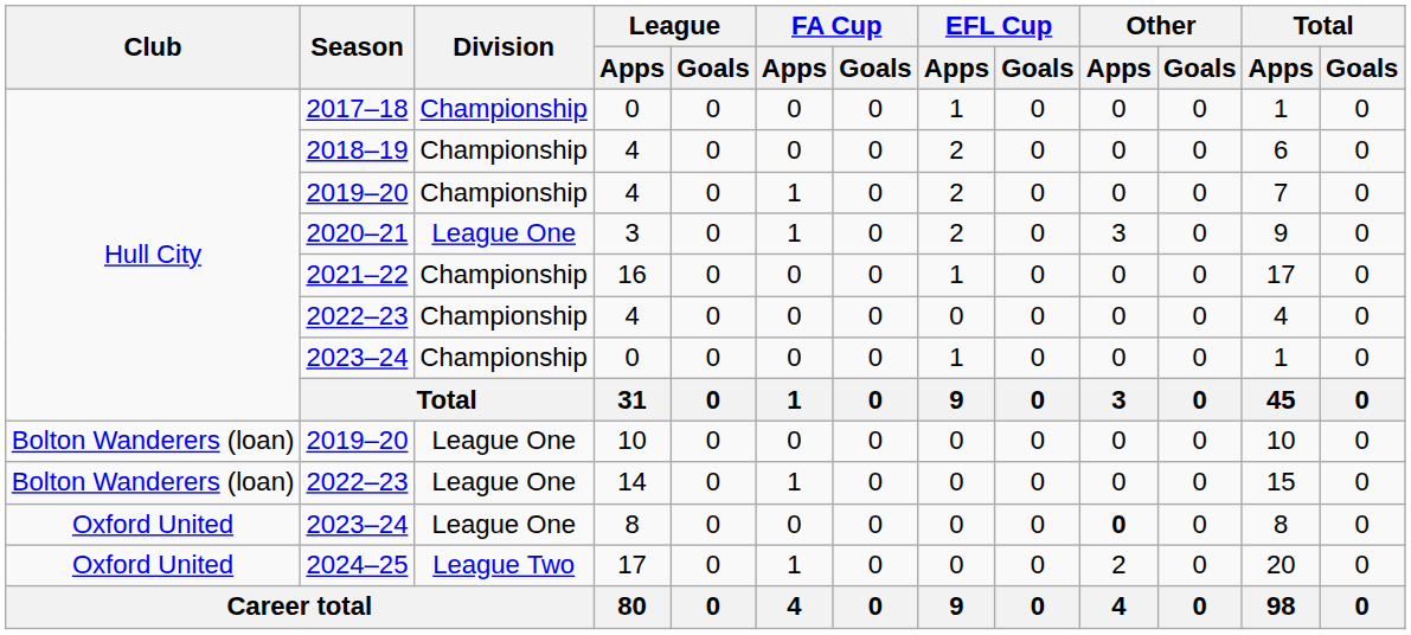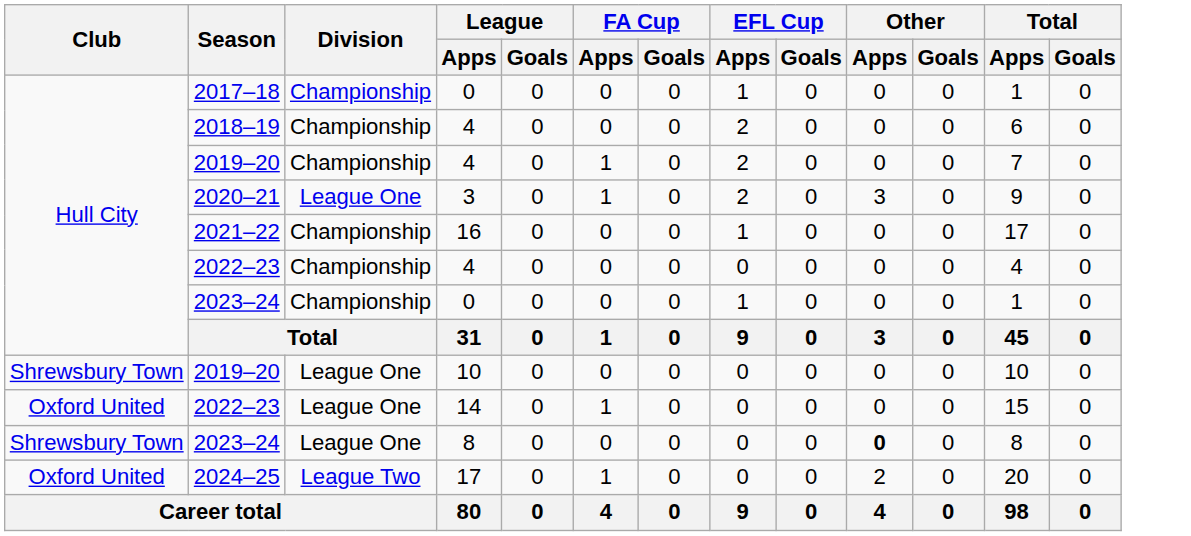2019–20 / 10 | Club: Bolton Wanderers (loan) -> Shrewsbury Town
2022–23 / 14 | Club: Bolton Wanderers (loan) -> Oxford United
2023–24 / 8 | Club: Oxford United -> Shrewsbury Town
